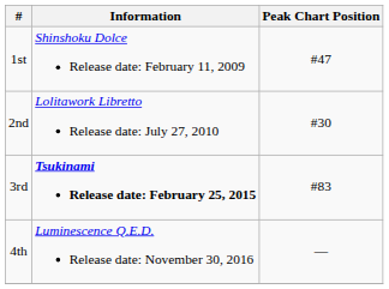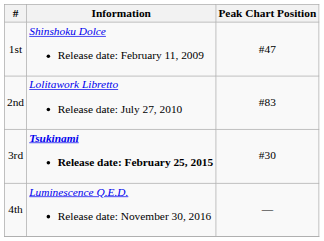2nd | Peak Chart Position: #30 -> #83
3rd | Peak Chart Position: #83 -> #30
